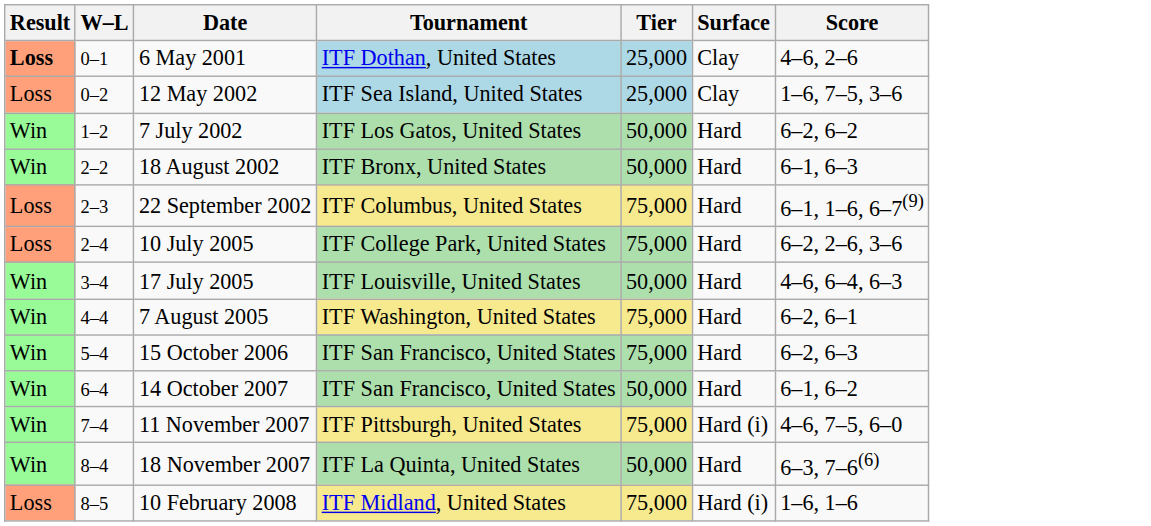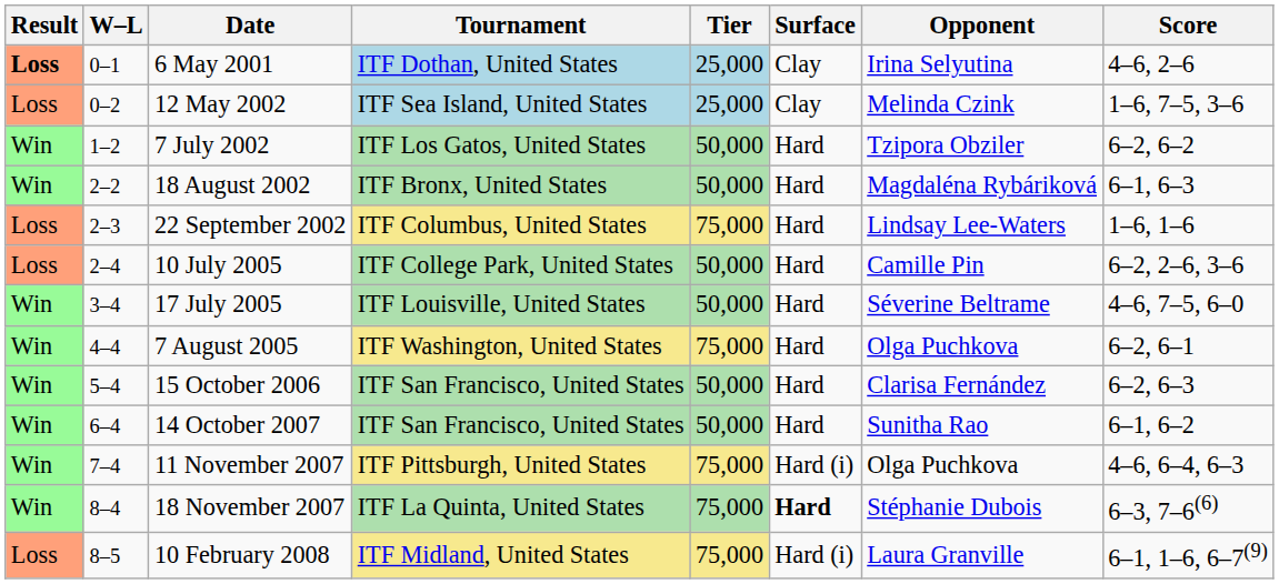+ column: Opponent | Irina Selyutina | Melinda Czink | Tzipora Obziler | Magdaléna Rybáriková | Lindsay Lee-Waters | Camille Pin | Séverine Beltrame | Olga Puchkova | Clarisa Fernández | Sunitha Rao | Olga Puchkova | Stéphanie Dubois | Laura Granville
22 September 2002 | Score: 6–1, 1–6, 6–7(9) -> 1–6, 1–6
10 July 2005 | Tier: 75,000 -> 50,000
17 July 2005 | Score: 4–6, 6–4, 6–3 -> 4–6, 7–5, 6–0
15 October 2006 | Tier: 75,000 -> 50,000
11 November 2007 | Score: 4–6, 7–5, 6–0 -> 4–6, 6–4, 6–3
18 November 2007 | Tier: 50,000 -> 75,000
18 November 2007 | Surface: normal -> bold
10 February 2008 | Score: 1–6, 1–6 -> 6–1, 1–6, 6–7(9)
